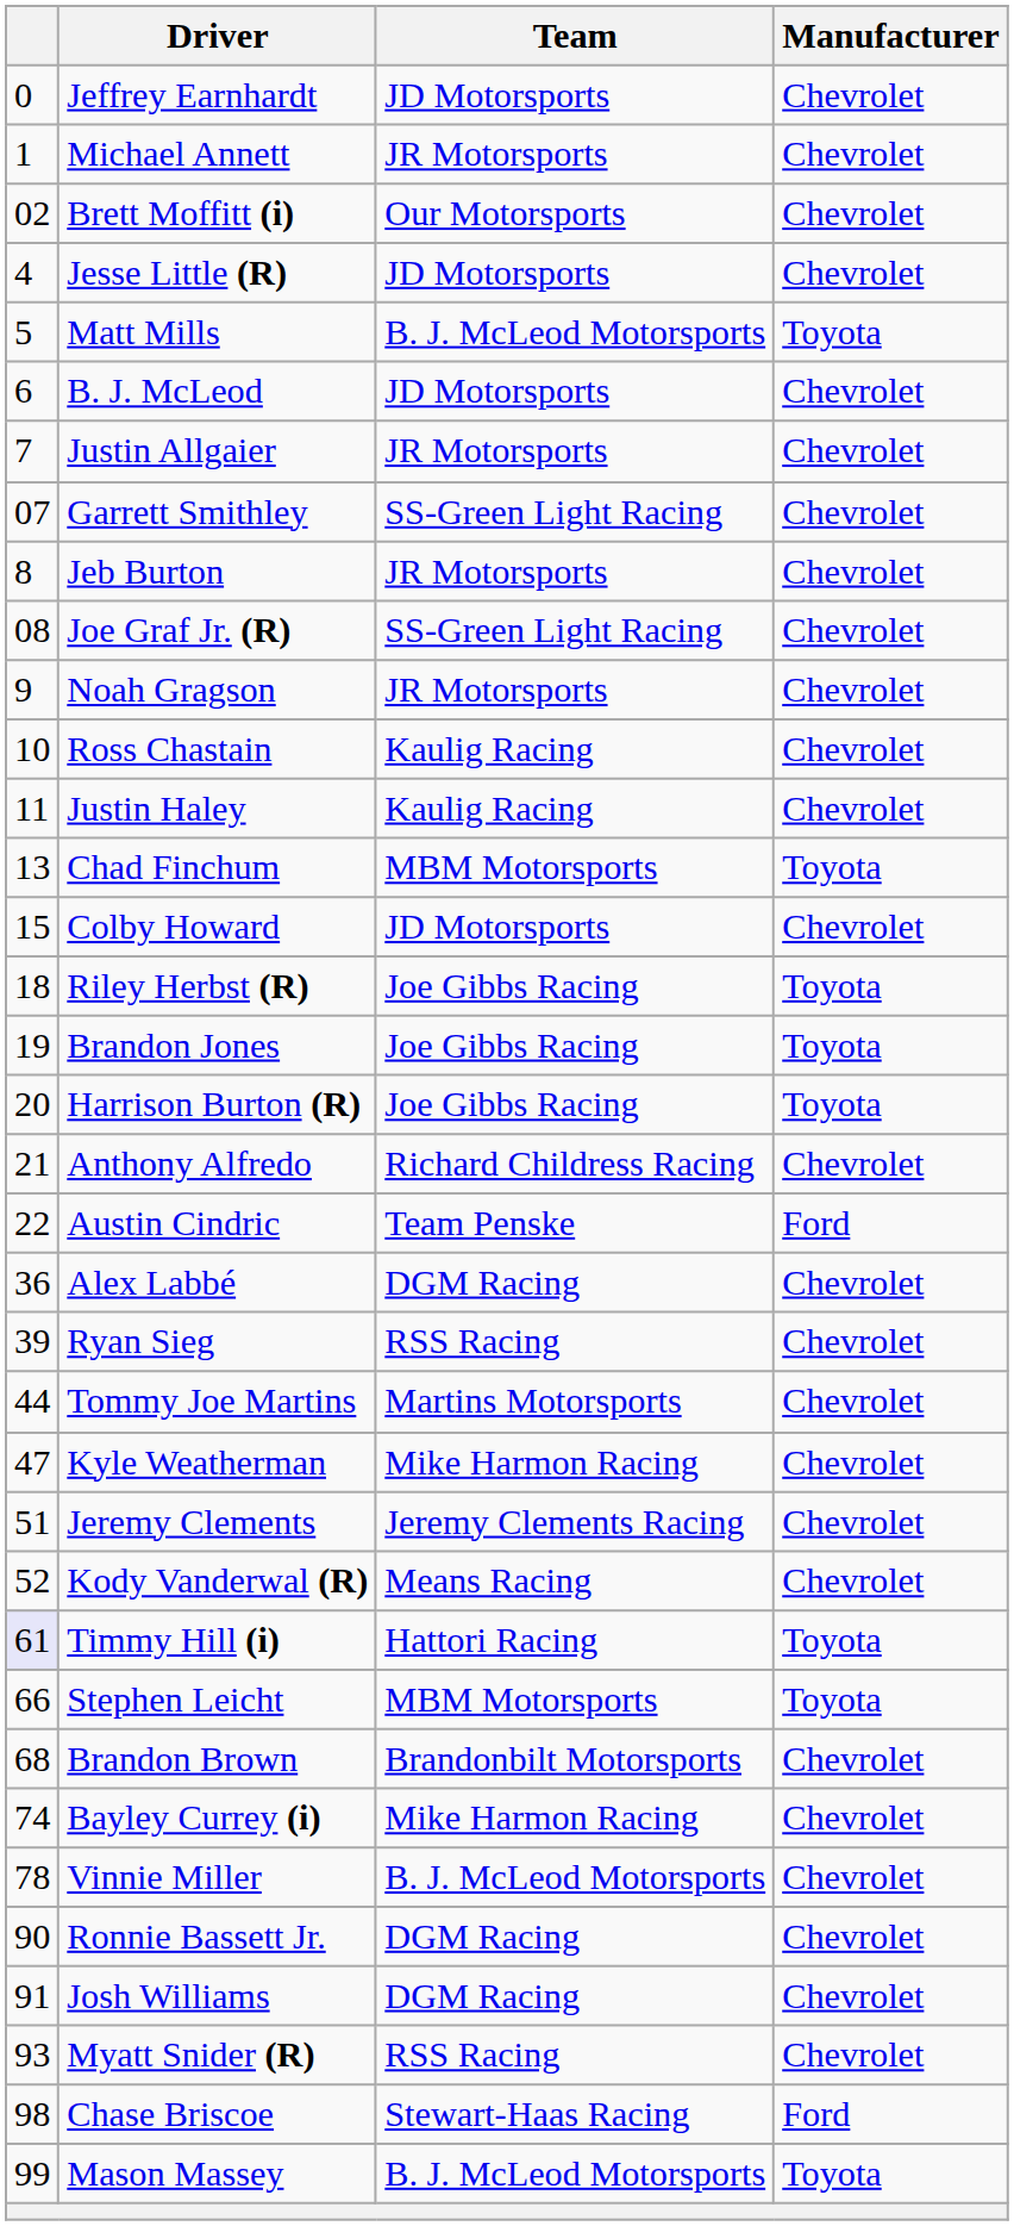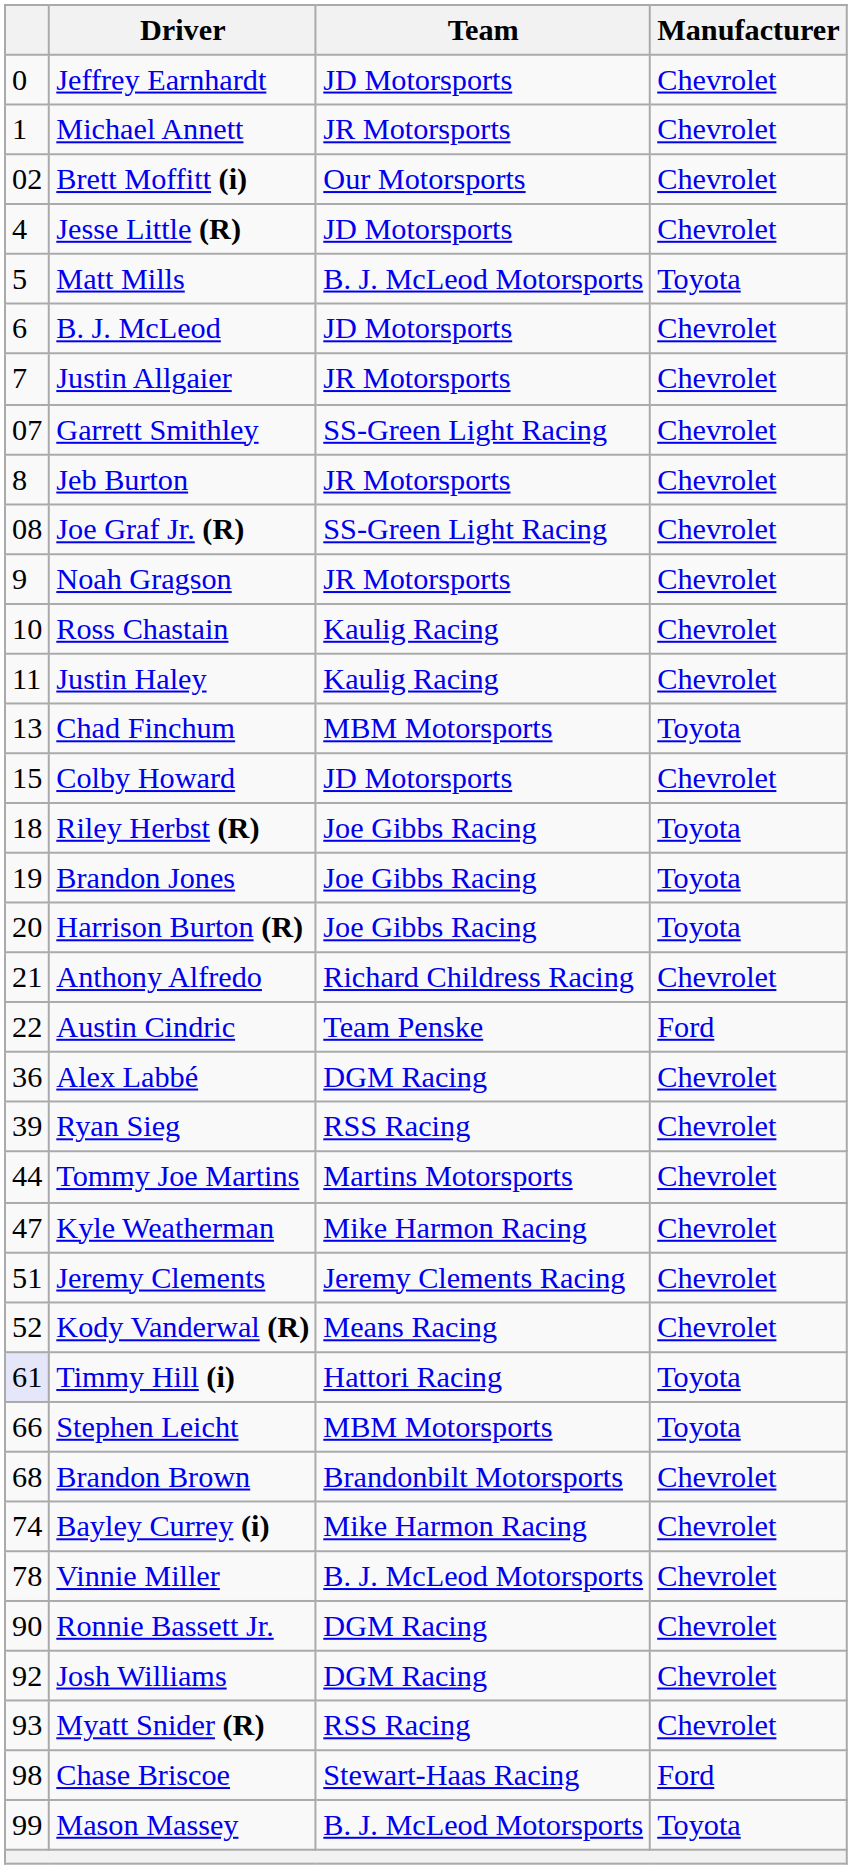Josh Williams | column 1: 91 -> 92
